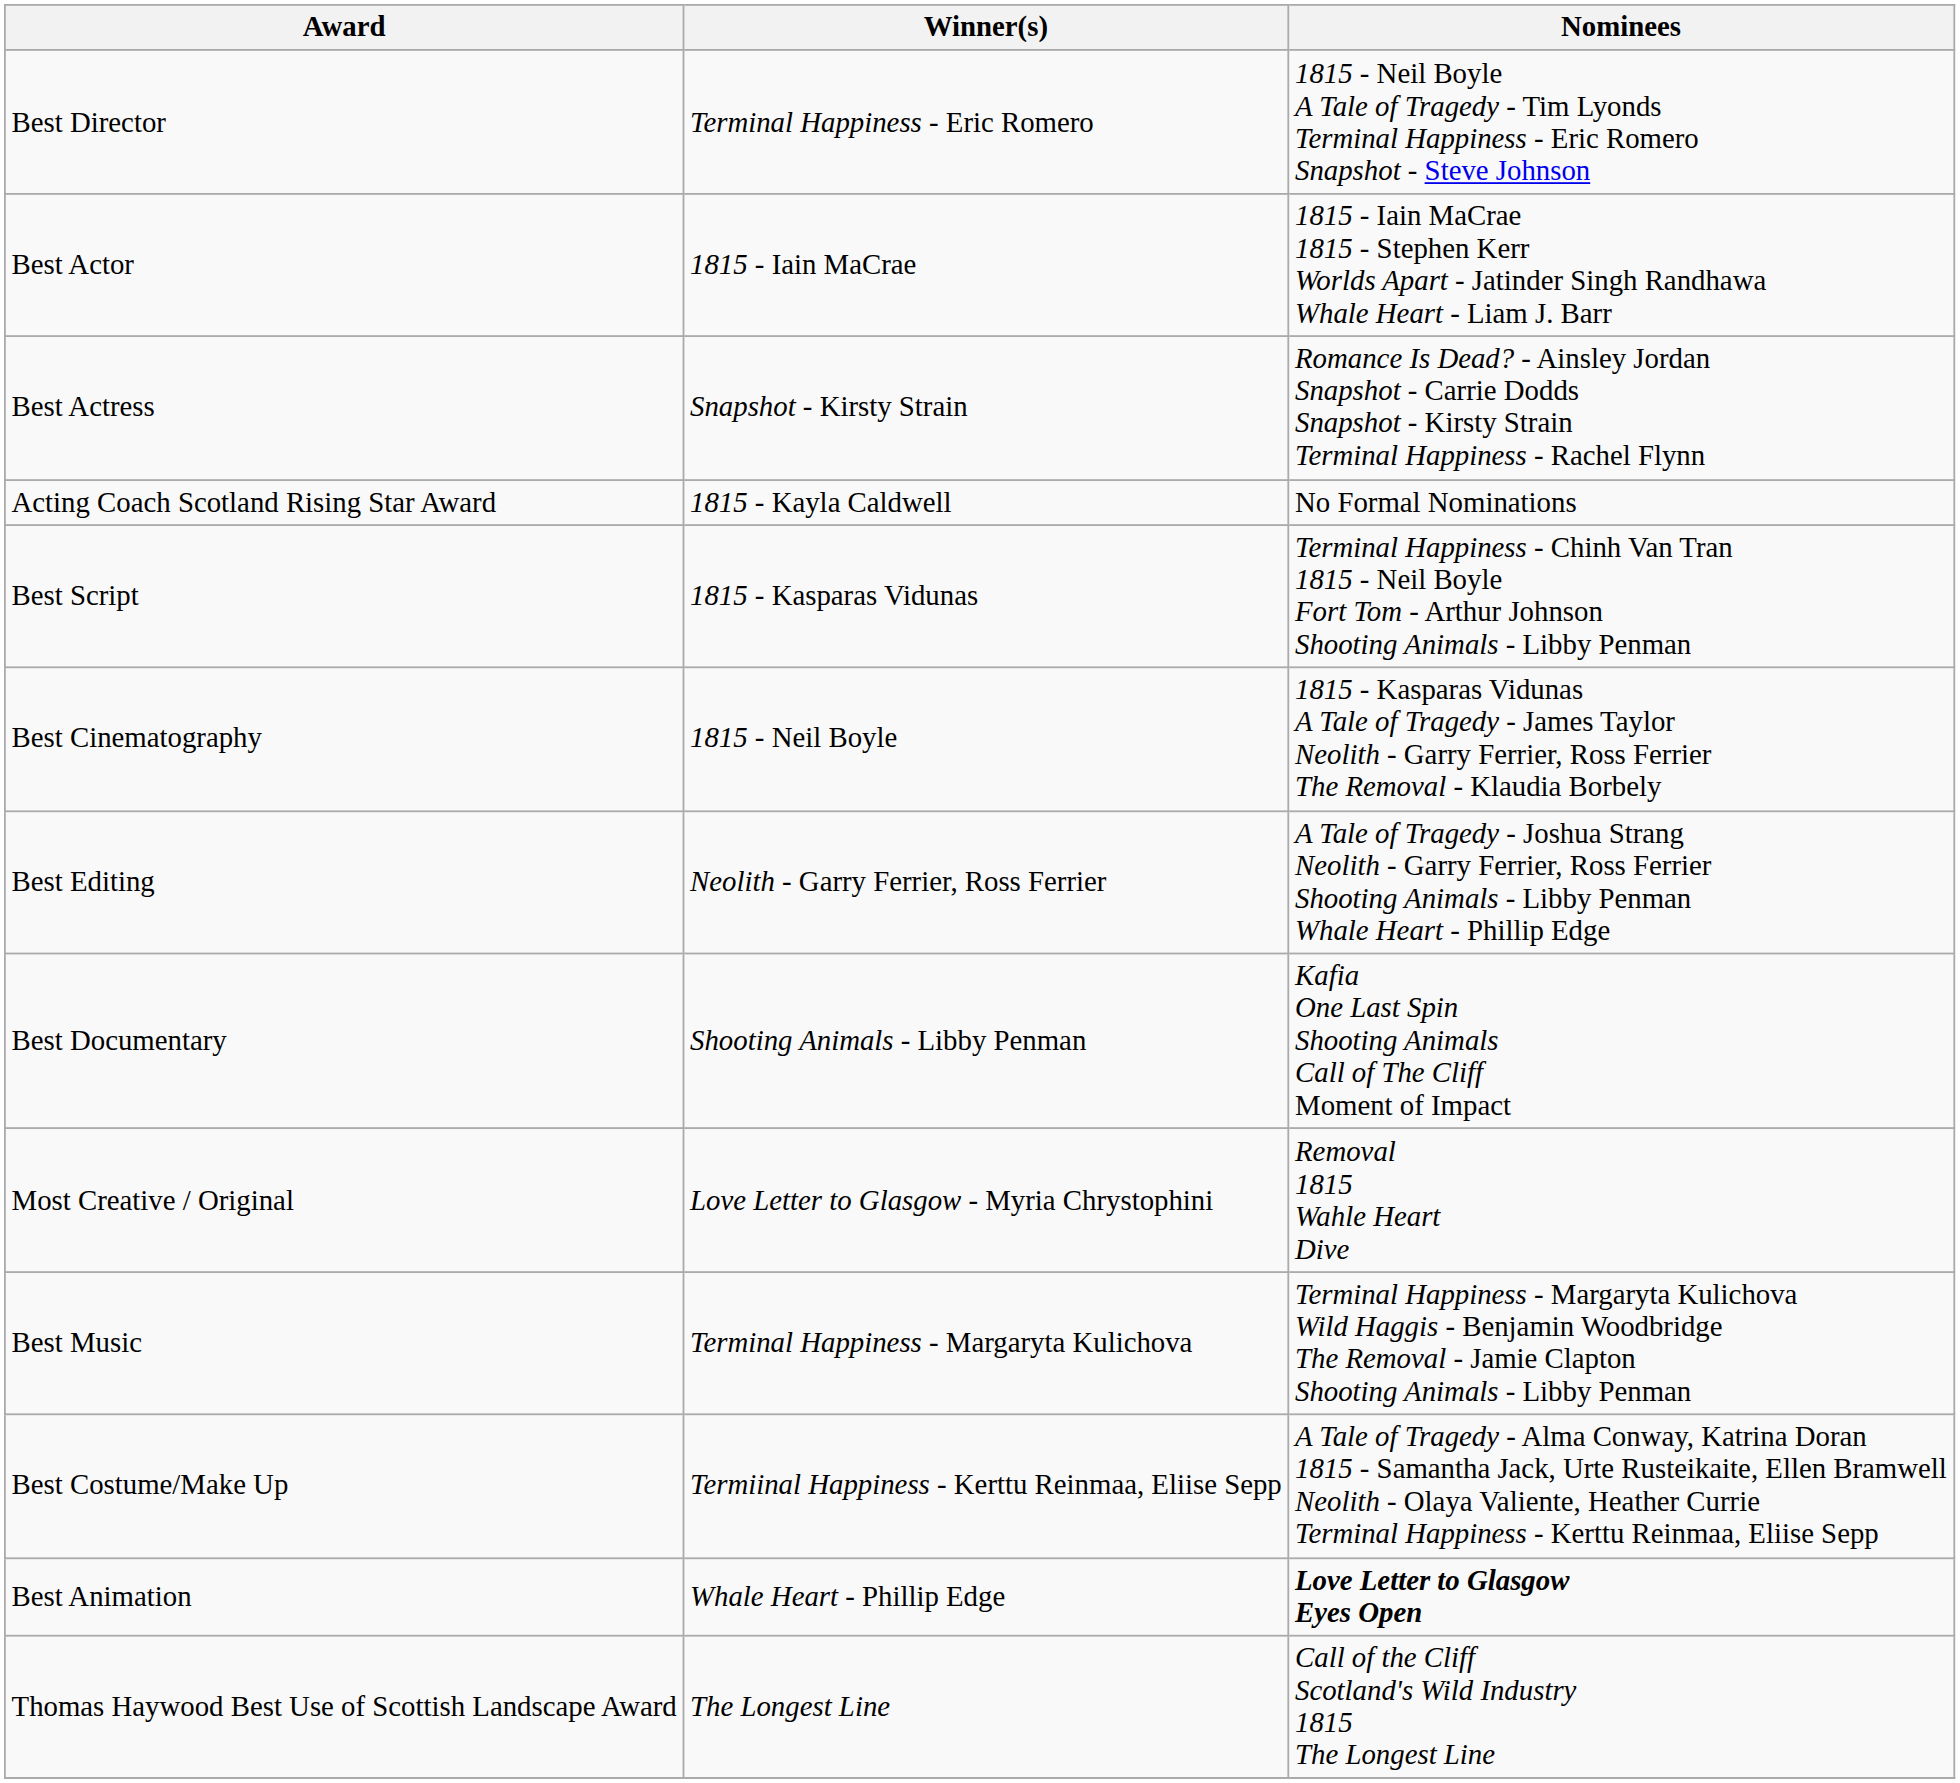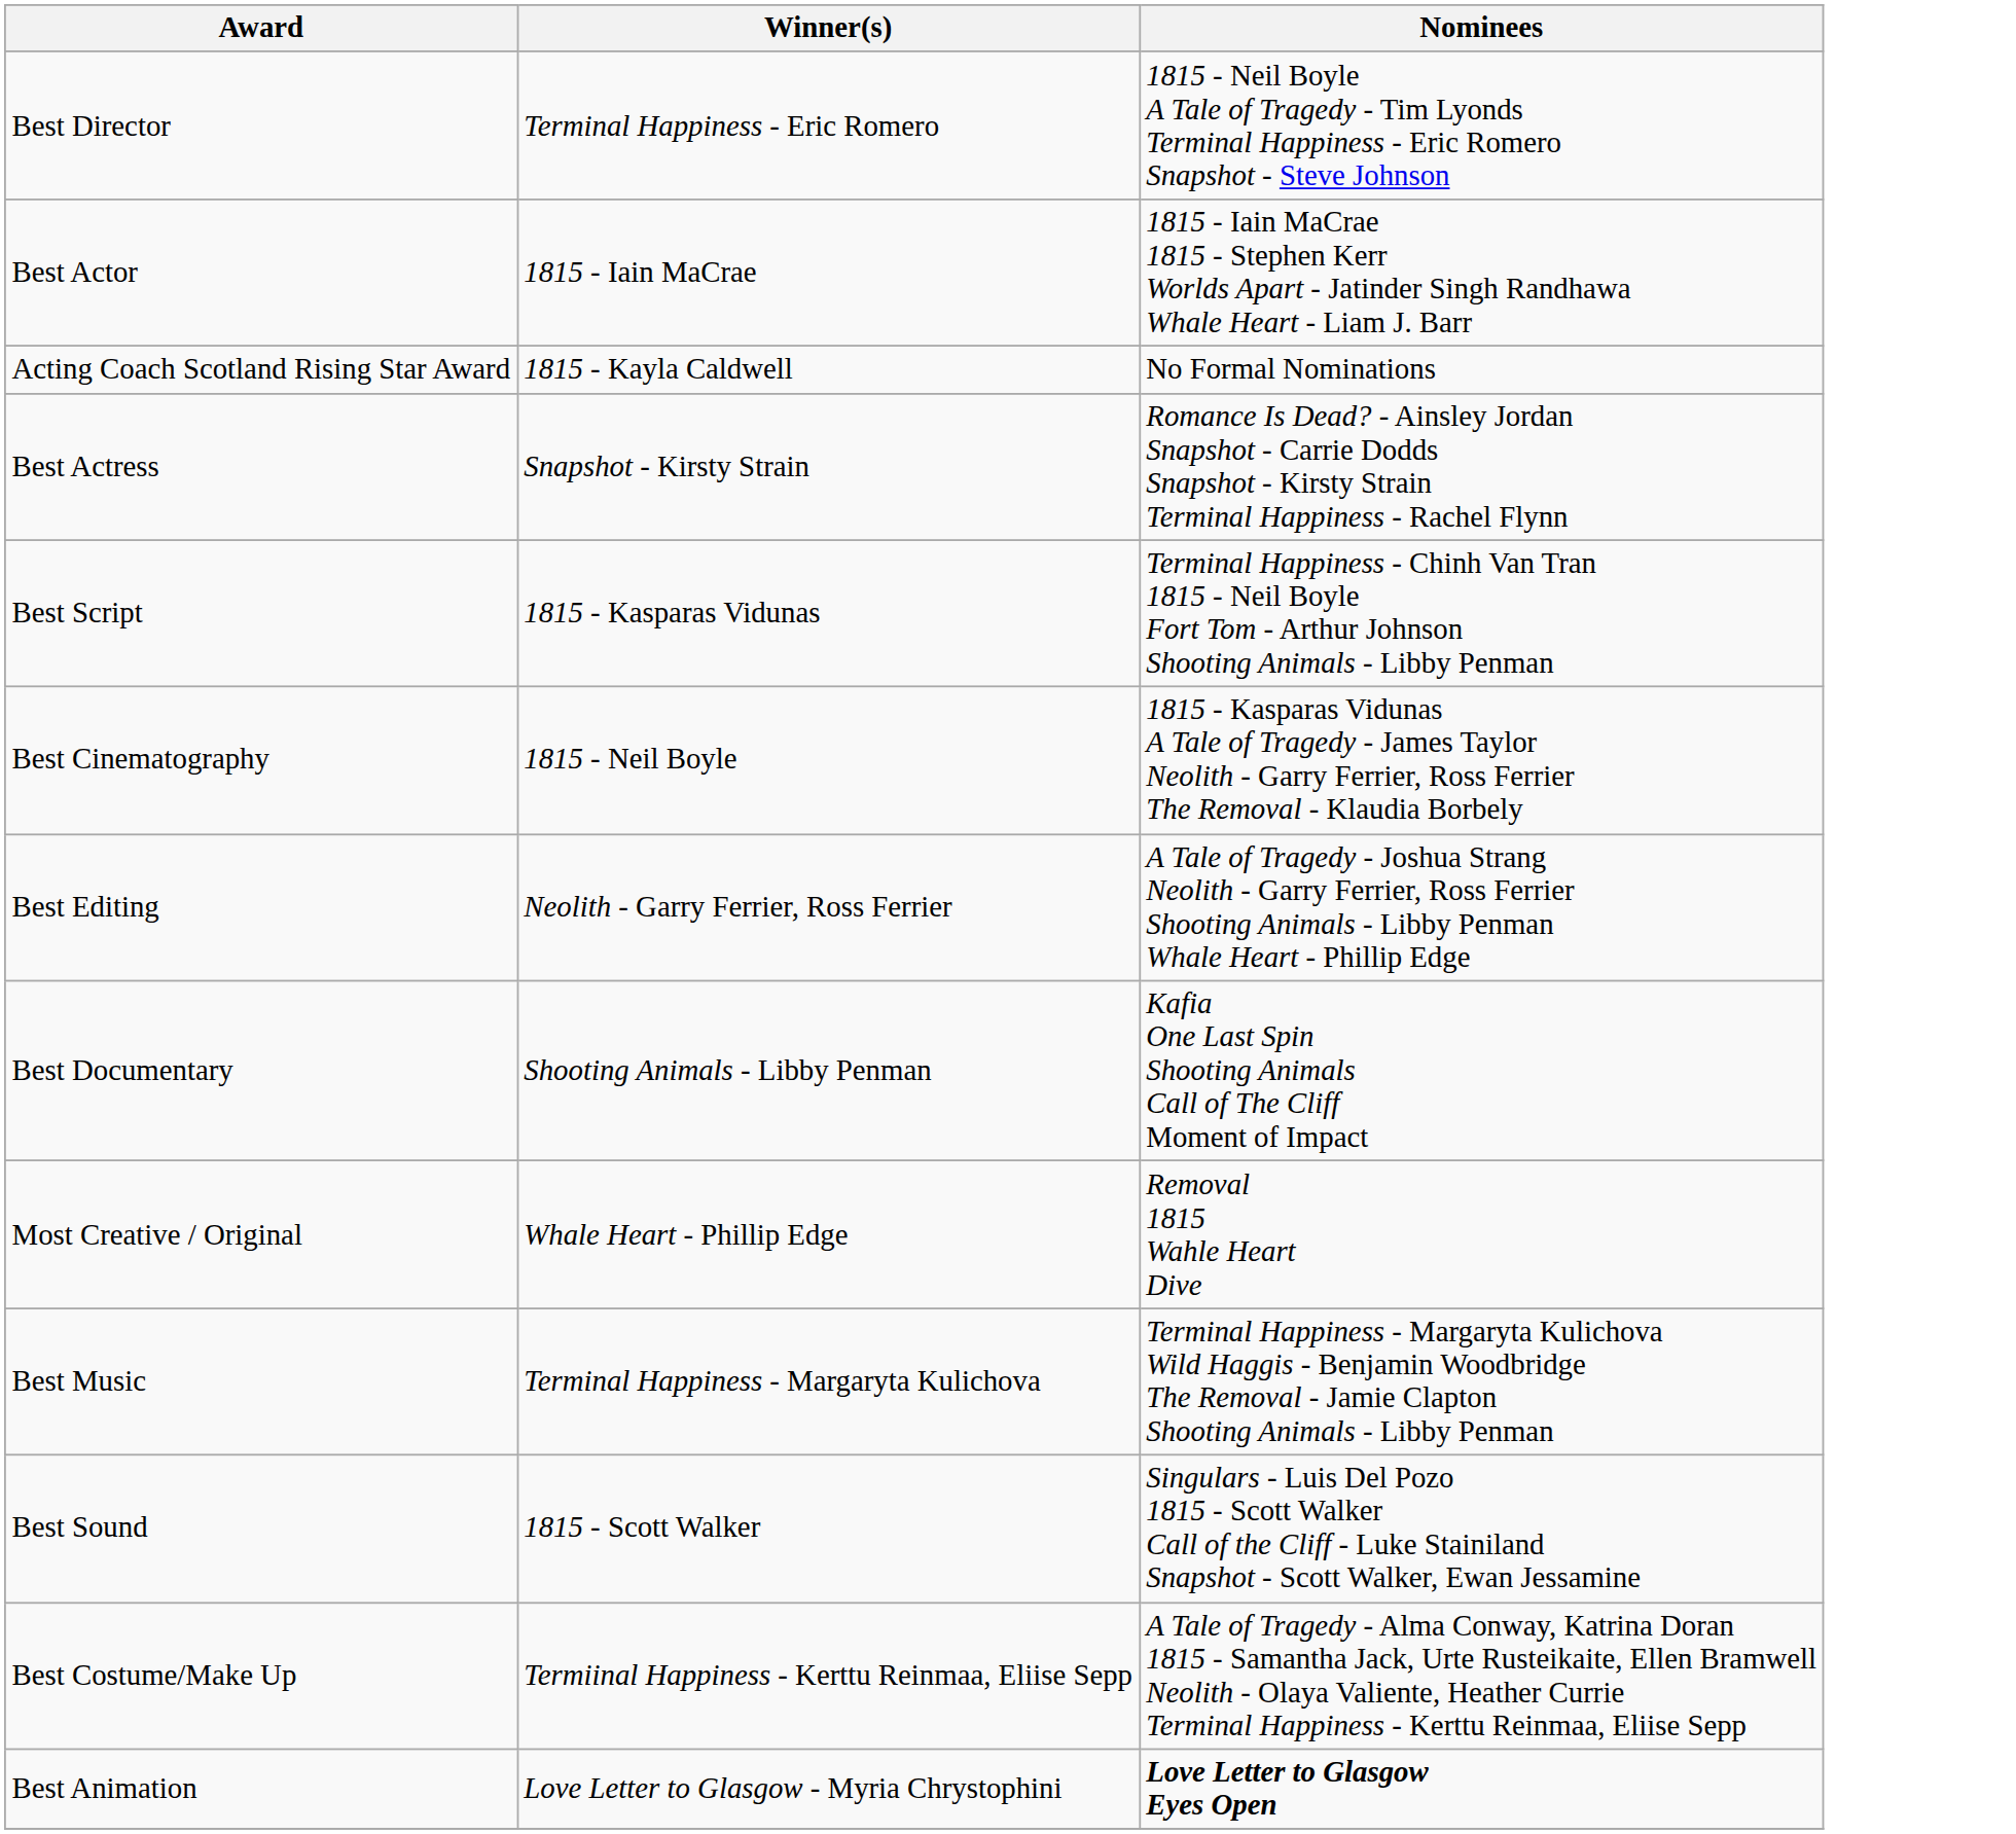rows swapped: Best Actress <-> Acting Coach Scotland Rising Star Award
Most Creative / Original | Winner(s): Love Letter to Glasgow - Myria Chrystophini -> Whale Heart - Phillip Edge
+ row: Best Sound | 1815 - Scott Walker | Singulars - Luis Del Pozo 1815 - Scott Walker Call of the Cliff - Luke Stainiland Snapshot - Scott Walker, Ewan Jessamine
Best Animation | Winner(s): Whale Heart - Phillip Edge -> Love Letter to Glasgow - Myria Chrystophini
- row: Thomas Haywood Best Use of Scottish Landscape Award | The Longest Line | Call of the Cliff Scotland's Wild Industry 1815 The Longest Line
